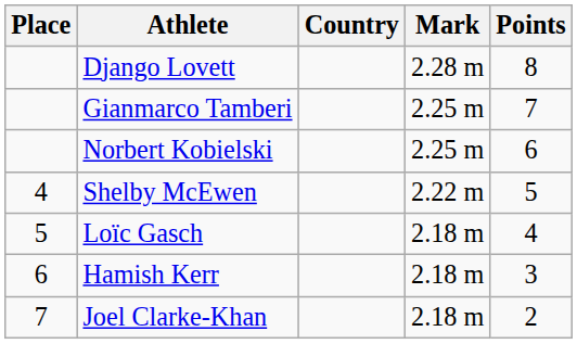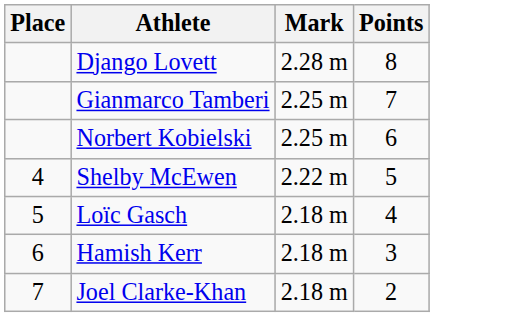- column: Country
